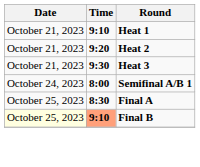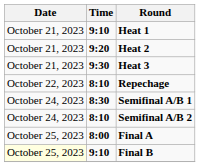+ row: October 22, 2023 | 8:10 | Repechage
Semifinal A/B 1 | Time: 8:00 -> 8:30
+ row: October 24, 2023 | 8:10 | Semifinal A/B 2
Final A | Time: 8:30 -> 8:00
Final B | Time: lightsalmon background -> no background
